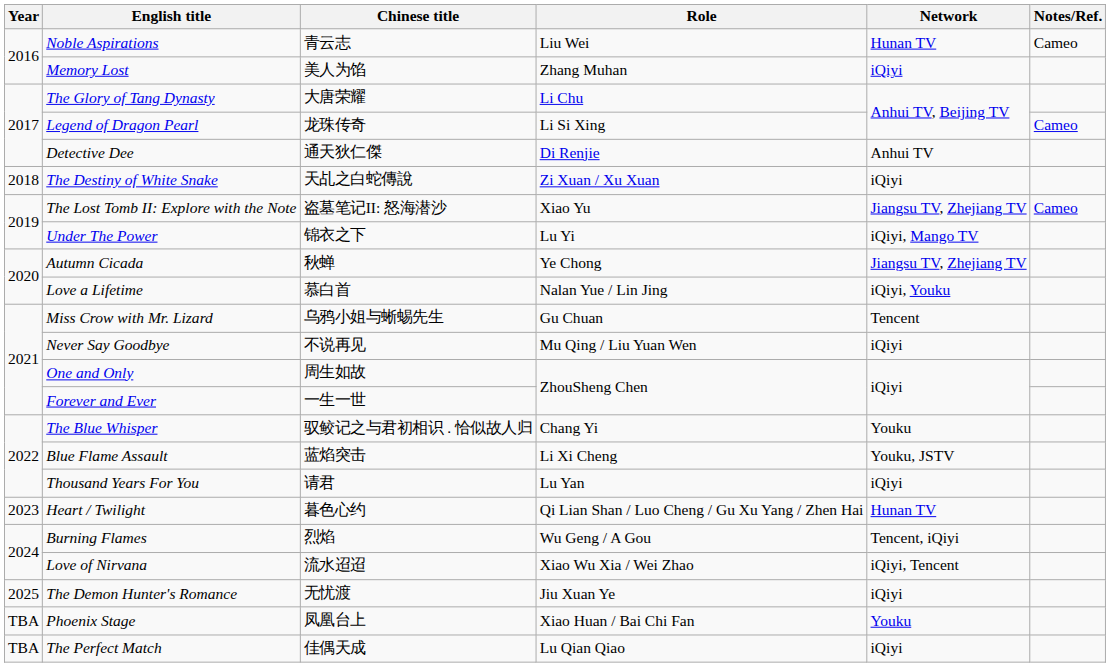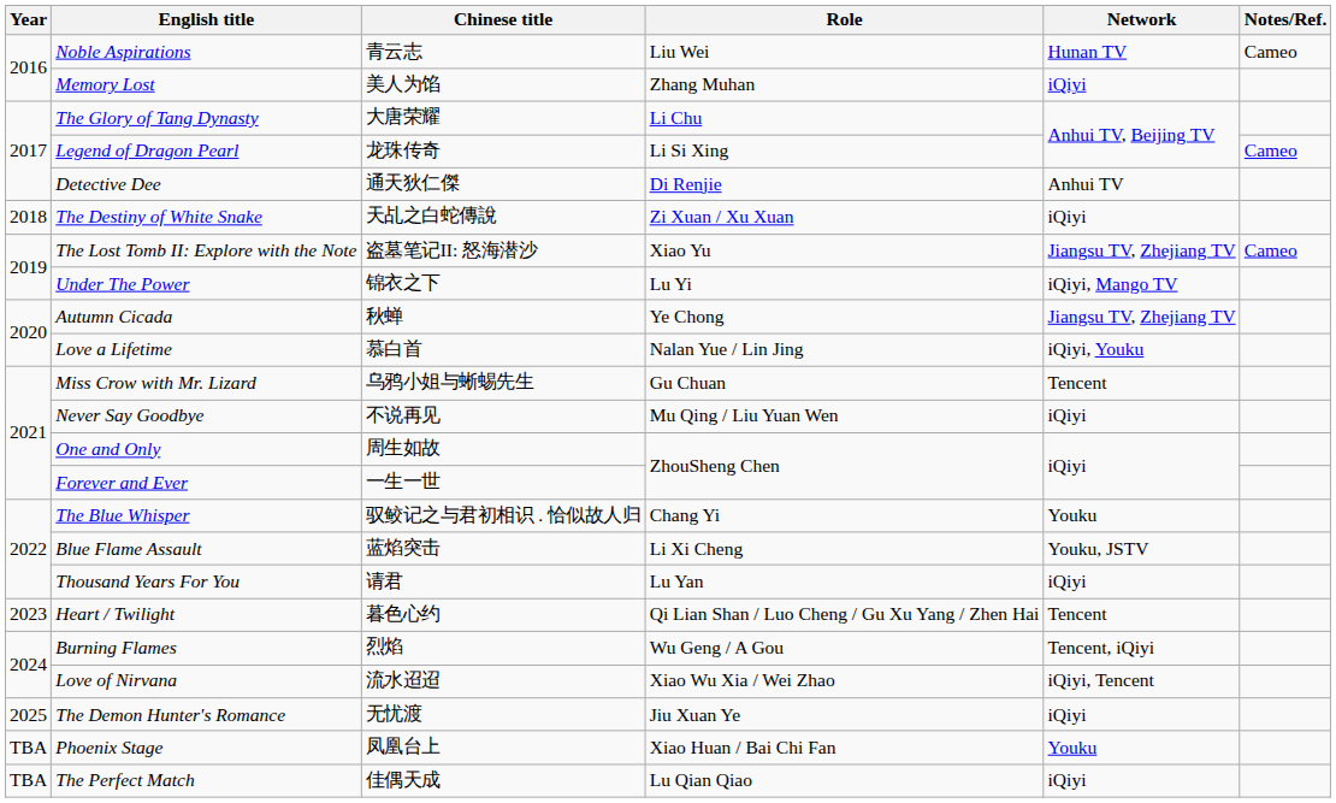Heart / Twilight | Network: Hunan TV -> Tencent
